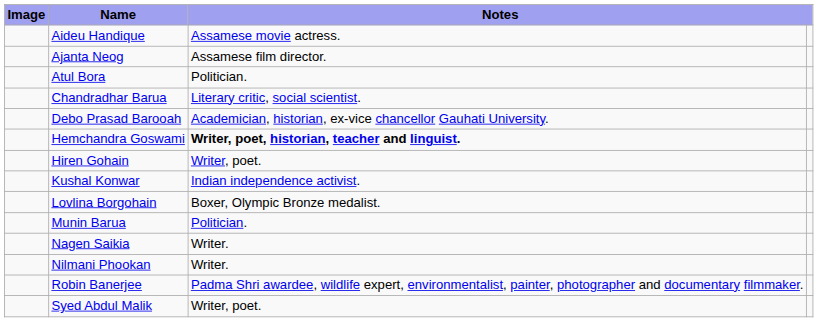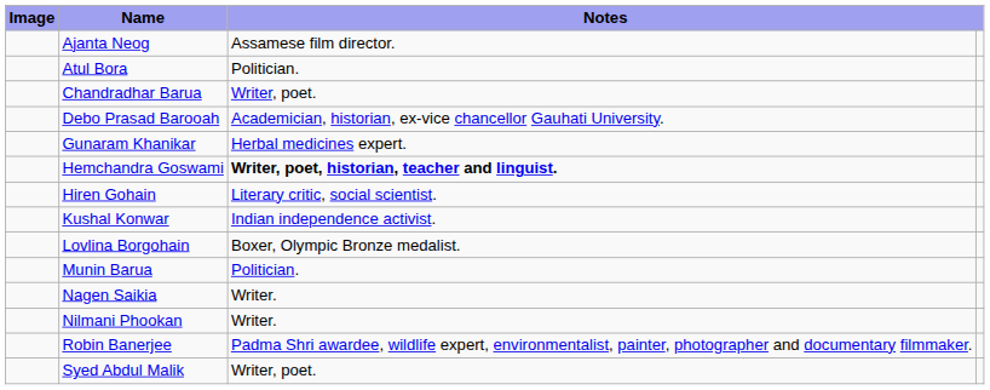- row: Aideu Handique | Assamese movie actress.
Chandradhar Barua | column 3: Literary critic, social scientist. -> Writer, poet.
+ row: Gunaram Khanikar | Herbal medicines expert.
Hiren Gohain | column 3: Writer, poet. -> Literary critic, social scientist.
